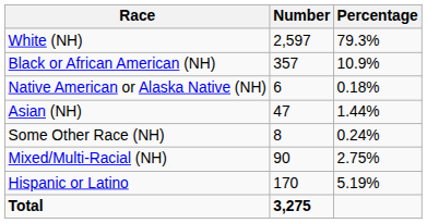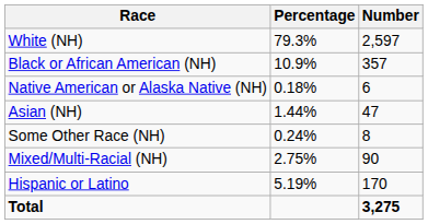columns swapped: Number <-> Percentage
